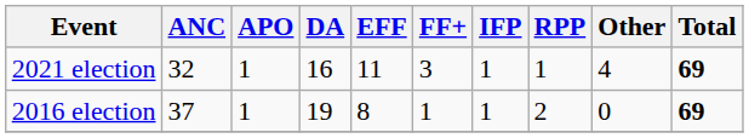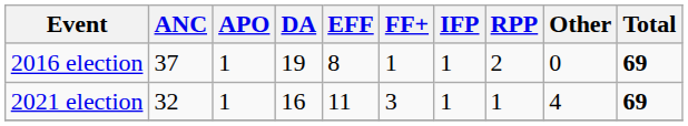rows swapped: 2016 election <-> 2021 election
